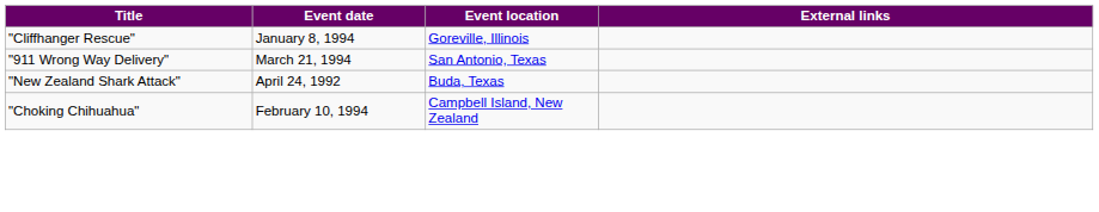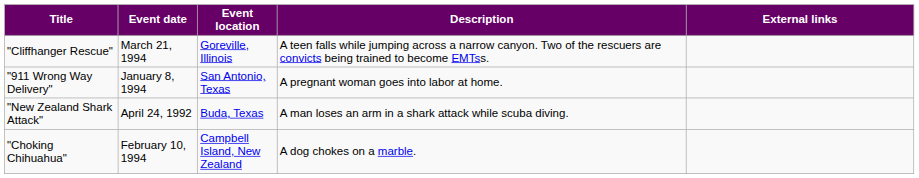+ column: Description | A teen falls while jumping across a narrow canyon. Two of the rescuers are convicts being trained to become EMTss. | A pregnant woman goes into labor at home. | A man loses an arm in a shark attack while scuba diving. | A dog chokes on a marble.
"Cliffhanger Rescue" | Event date: January 8, 1994 -> March 21, 1994
"911 Wrong Way Delivery" | Event date: March 21, 1994 -> January 8, 1994
